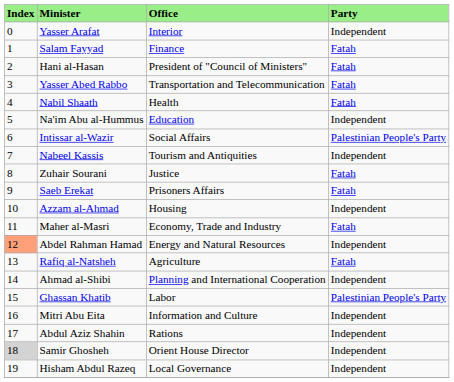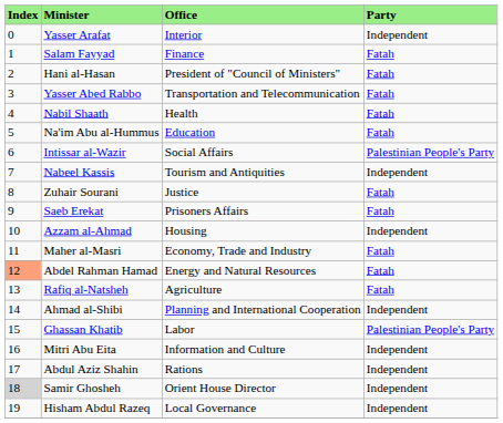Na'im Abu al-Hummus | Party: Independent -> Fatah
Abdel Rahman Hamad | Party: Independent -> Fatah
